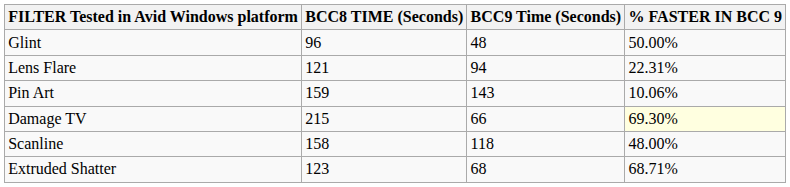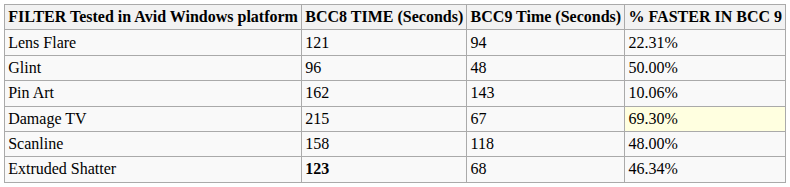rows swapped: Glint <-> Lens Flare
Pin Art | BCC8 TIME (Seconds): 159 -> 162
Damage TV | BCC9 Time (Seconds): 66 -> 67
Extruded Shatter | BCC8 TIME (Seconds): normal -> bold
Extruded Shatter | % FASTER IN BCC 9: 68.71% -> 46.34%
